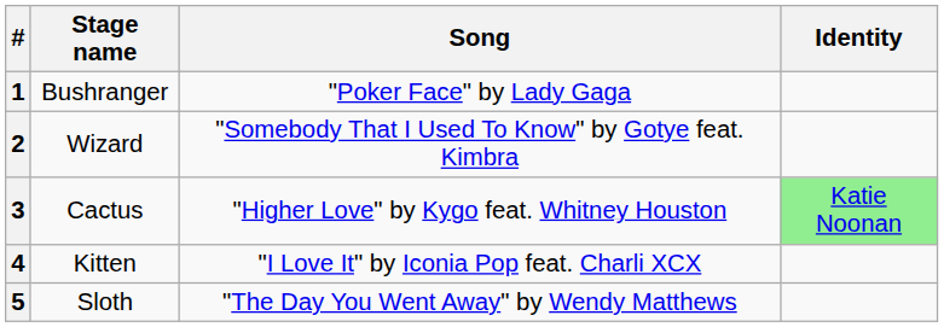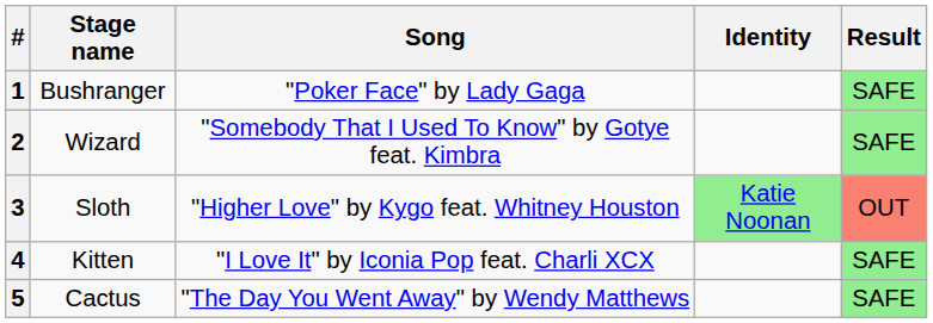+ column: Result | SAFE | SAFE | OUT | SAFE | SAFE
3 | Stage name: Cactus -> Sloth
5 | Stage name: Sloth -> Cactus
